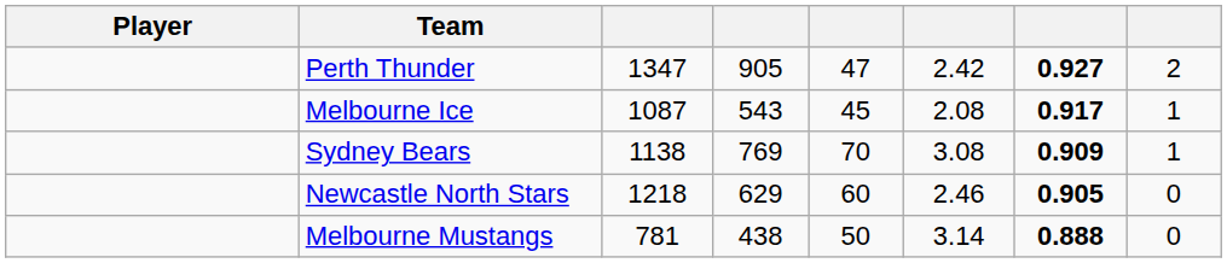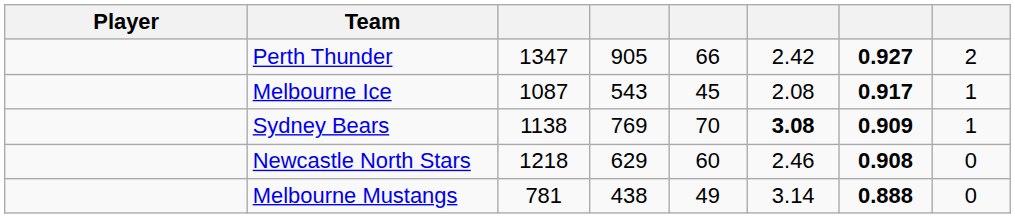Perth Thunder | column 5: 47 -> 66
Sydney Bears | column 6: normal -> bold
Newcastle North Stars | column 7: 0.905 -> 0.908
Melbourne Mustangs | column 5: 50 -> 49
